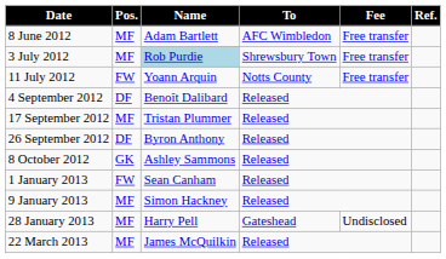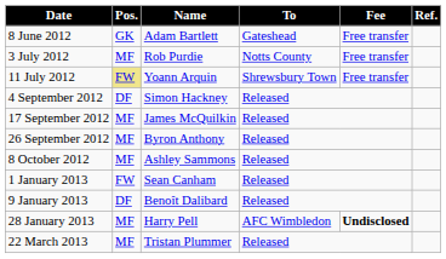8 June 2012 | Pos.: MF -> GK
8 June 2012 | To: AFC Wimbledon -> Gateshead
3 July 2012 | Name: lightblue background -> no background
3 July 2012 | To: Shrewsbury Town -> Notts County
11 July 2012 | Pos.: no background -> khaki background
11 July 2012 | To: Notts County -> Shrewsbury Town
4 September 2012 | Name: Benoît Dalibard -> Simon Hackney
17 September 2012 | Name: Tristan Plummer -> James McQuilkin
26 September 2012 | Pos.: DF -> MF
8 October 2012 | Pos.: GK -> MF
9 January 2013 | Pos.: MF -> DF
9 January 2013 | Name: Simon Hackney -> Benoît Dalibard
28 January 2013 | To: Gateshead -> AFC Wimbledon
28 January 2013 | Fee: normal -> bold
22 March 2013 | Name: James McQuilkin -> Tristan Plummer
